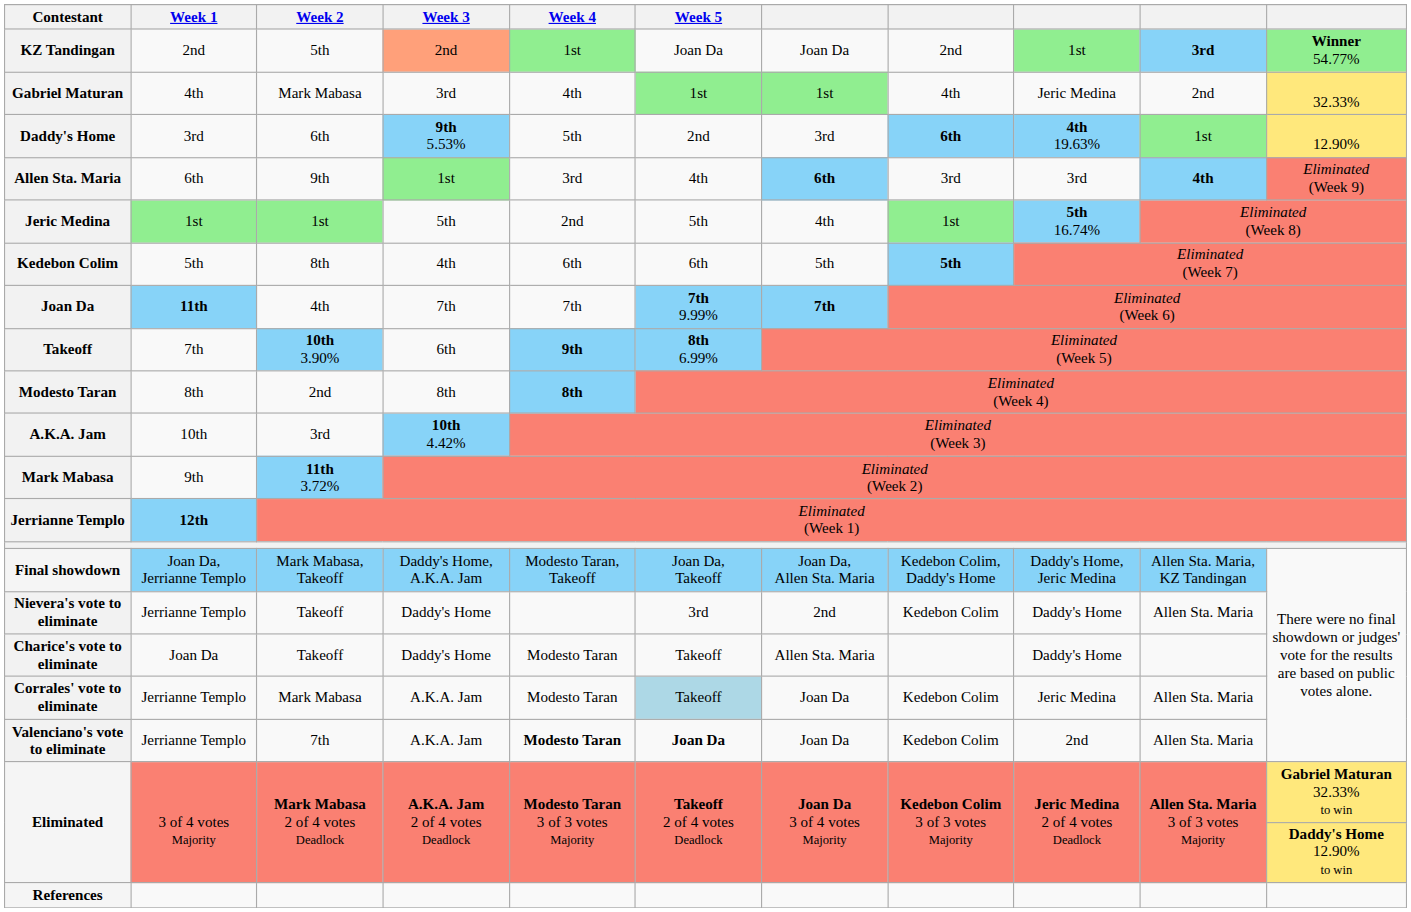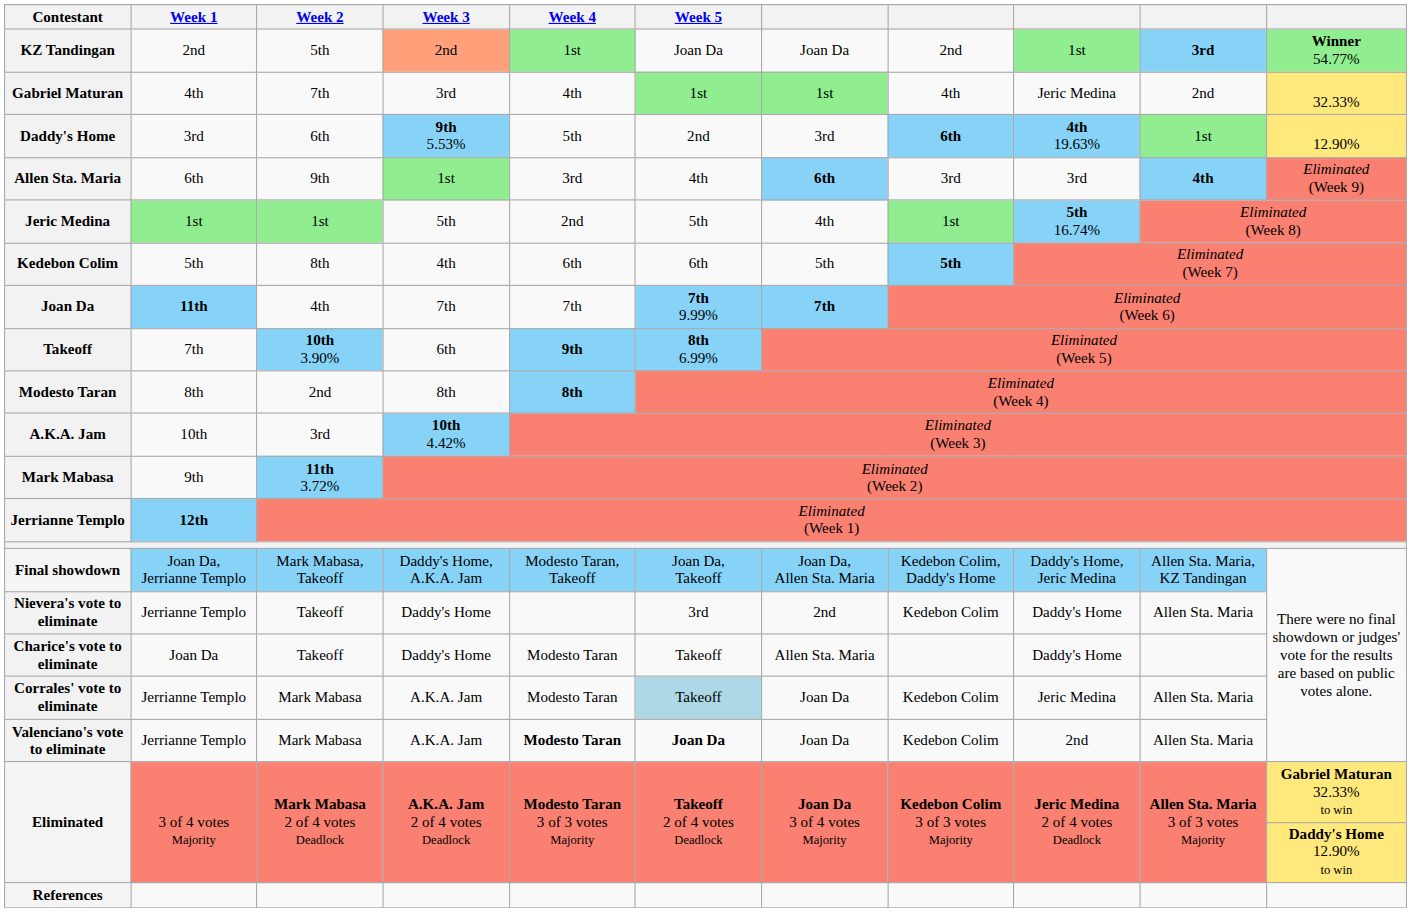Gabriel Maturan | Week 2: Mark Mabasa -> 7th
Valenciano's vote to eliminate | Week 2: 7th -> Mark Mabasa
